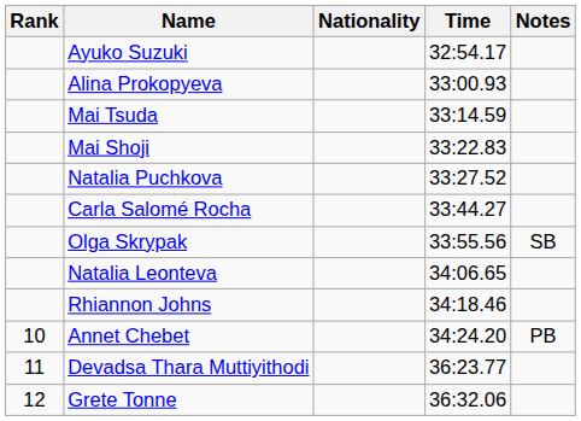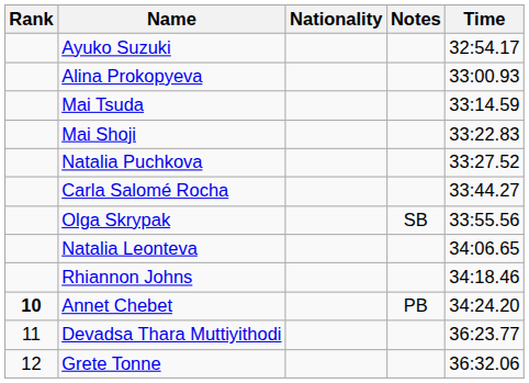columns swapped: Time <-> Notes
Annet Chebet | Rank: normal -> bold
